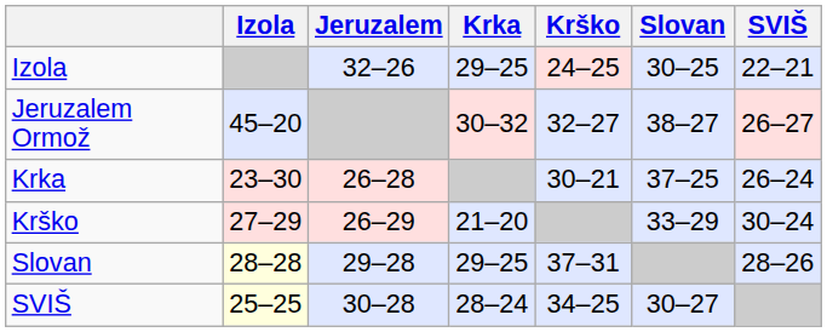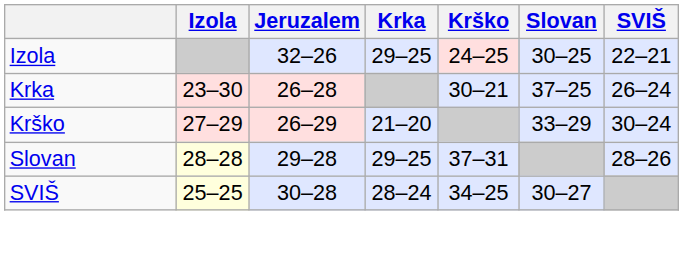- row: Jeruzalem Ormož | 45–20 | 30–32 | 32–27 | 38–27 | 26–27
